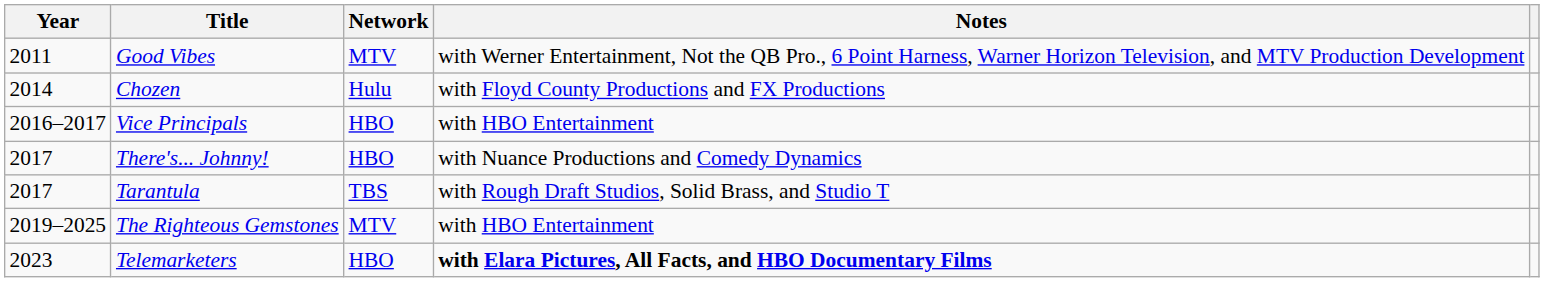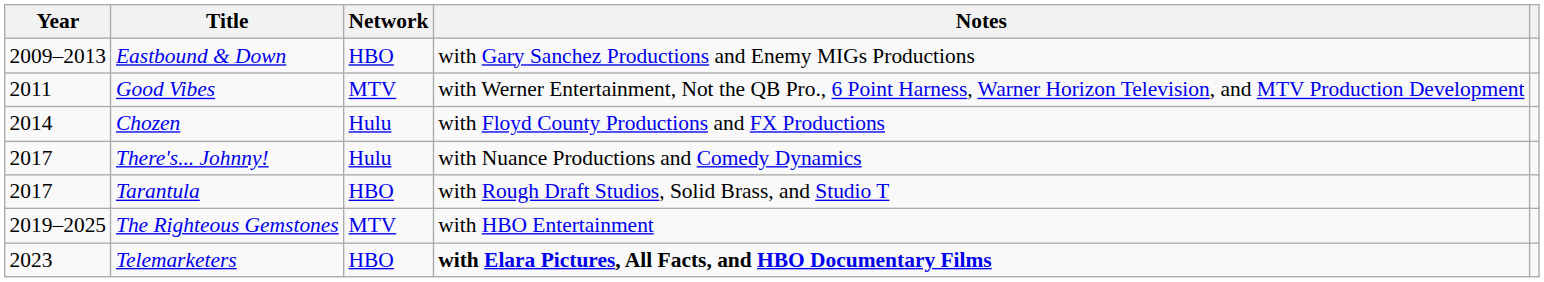+ row: 2009–2013 | Eastbound & Down | HBO | with Gary Sanchez Productions and Enemy MIGs Productions
- row: 2016–2017 | Vice Principals | HBO | with HBO Entertainment
There's... Johnny! | Network: HBO -> Hulu
Tarantula | Network: TBS -> HBO
